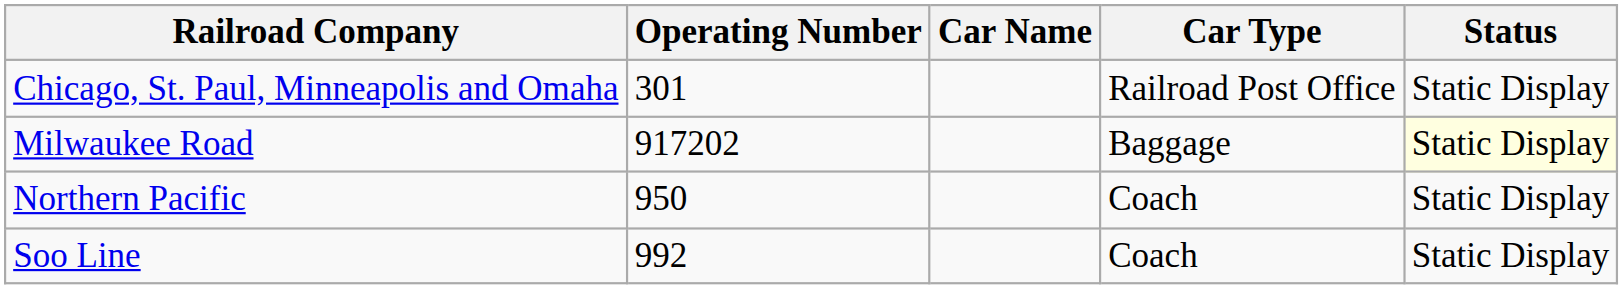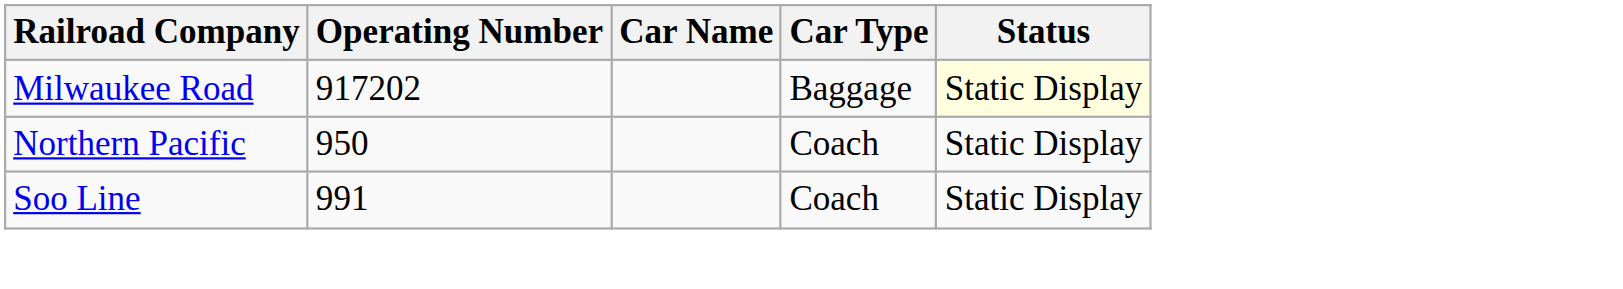- row: Chicago, St. Paul, Minneapolis and Omaha | 301 | Railroad Post Office | Static Display
Soo Line | Operating Number: 992 -> 991
